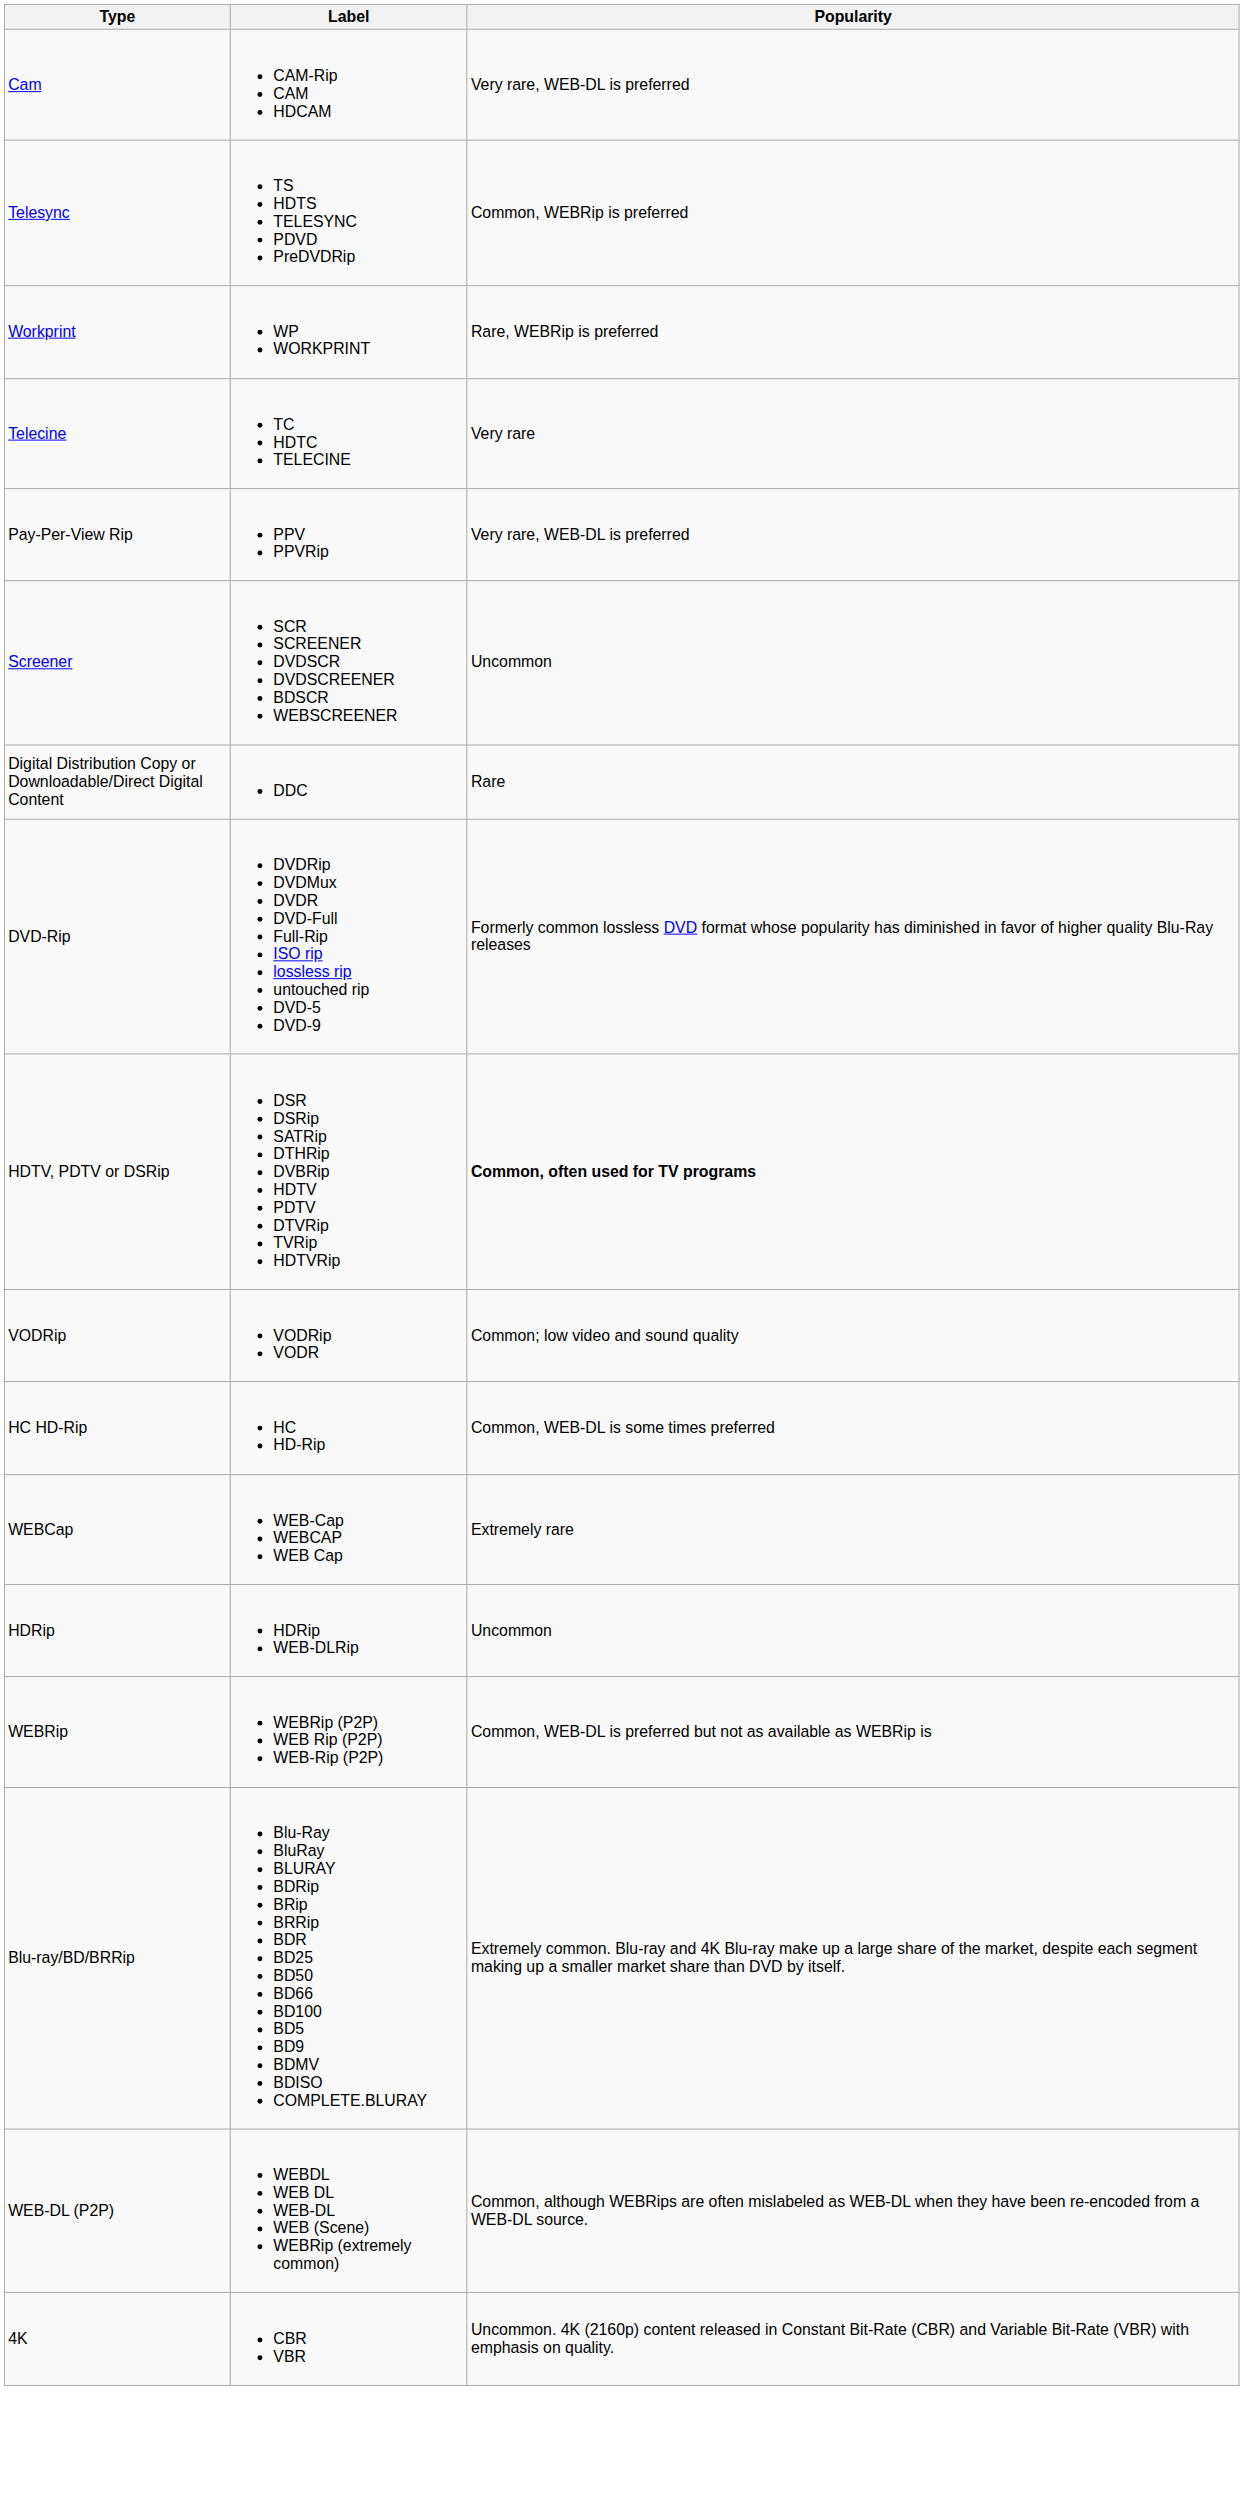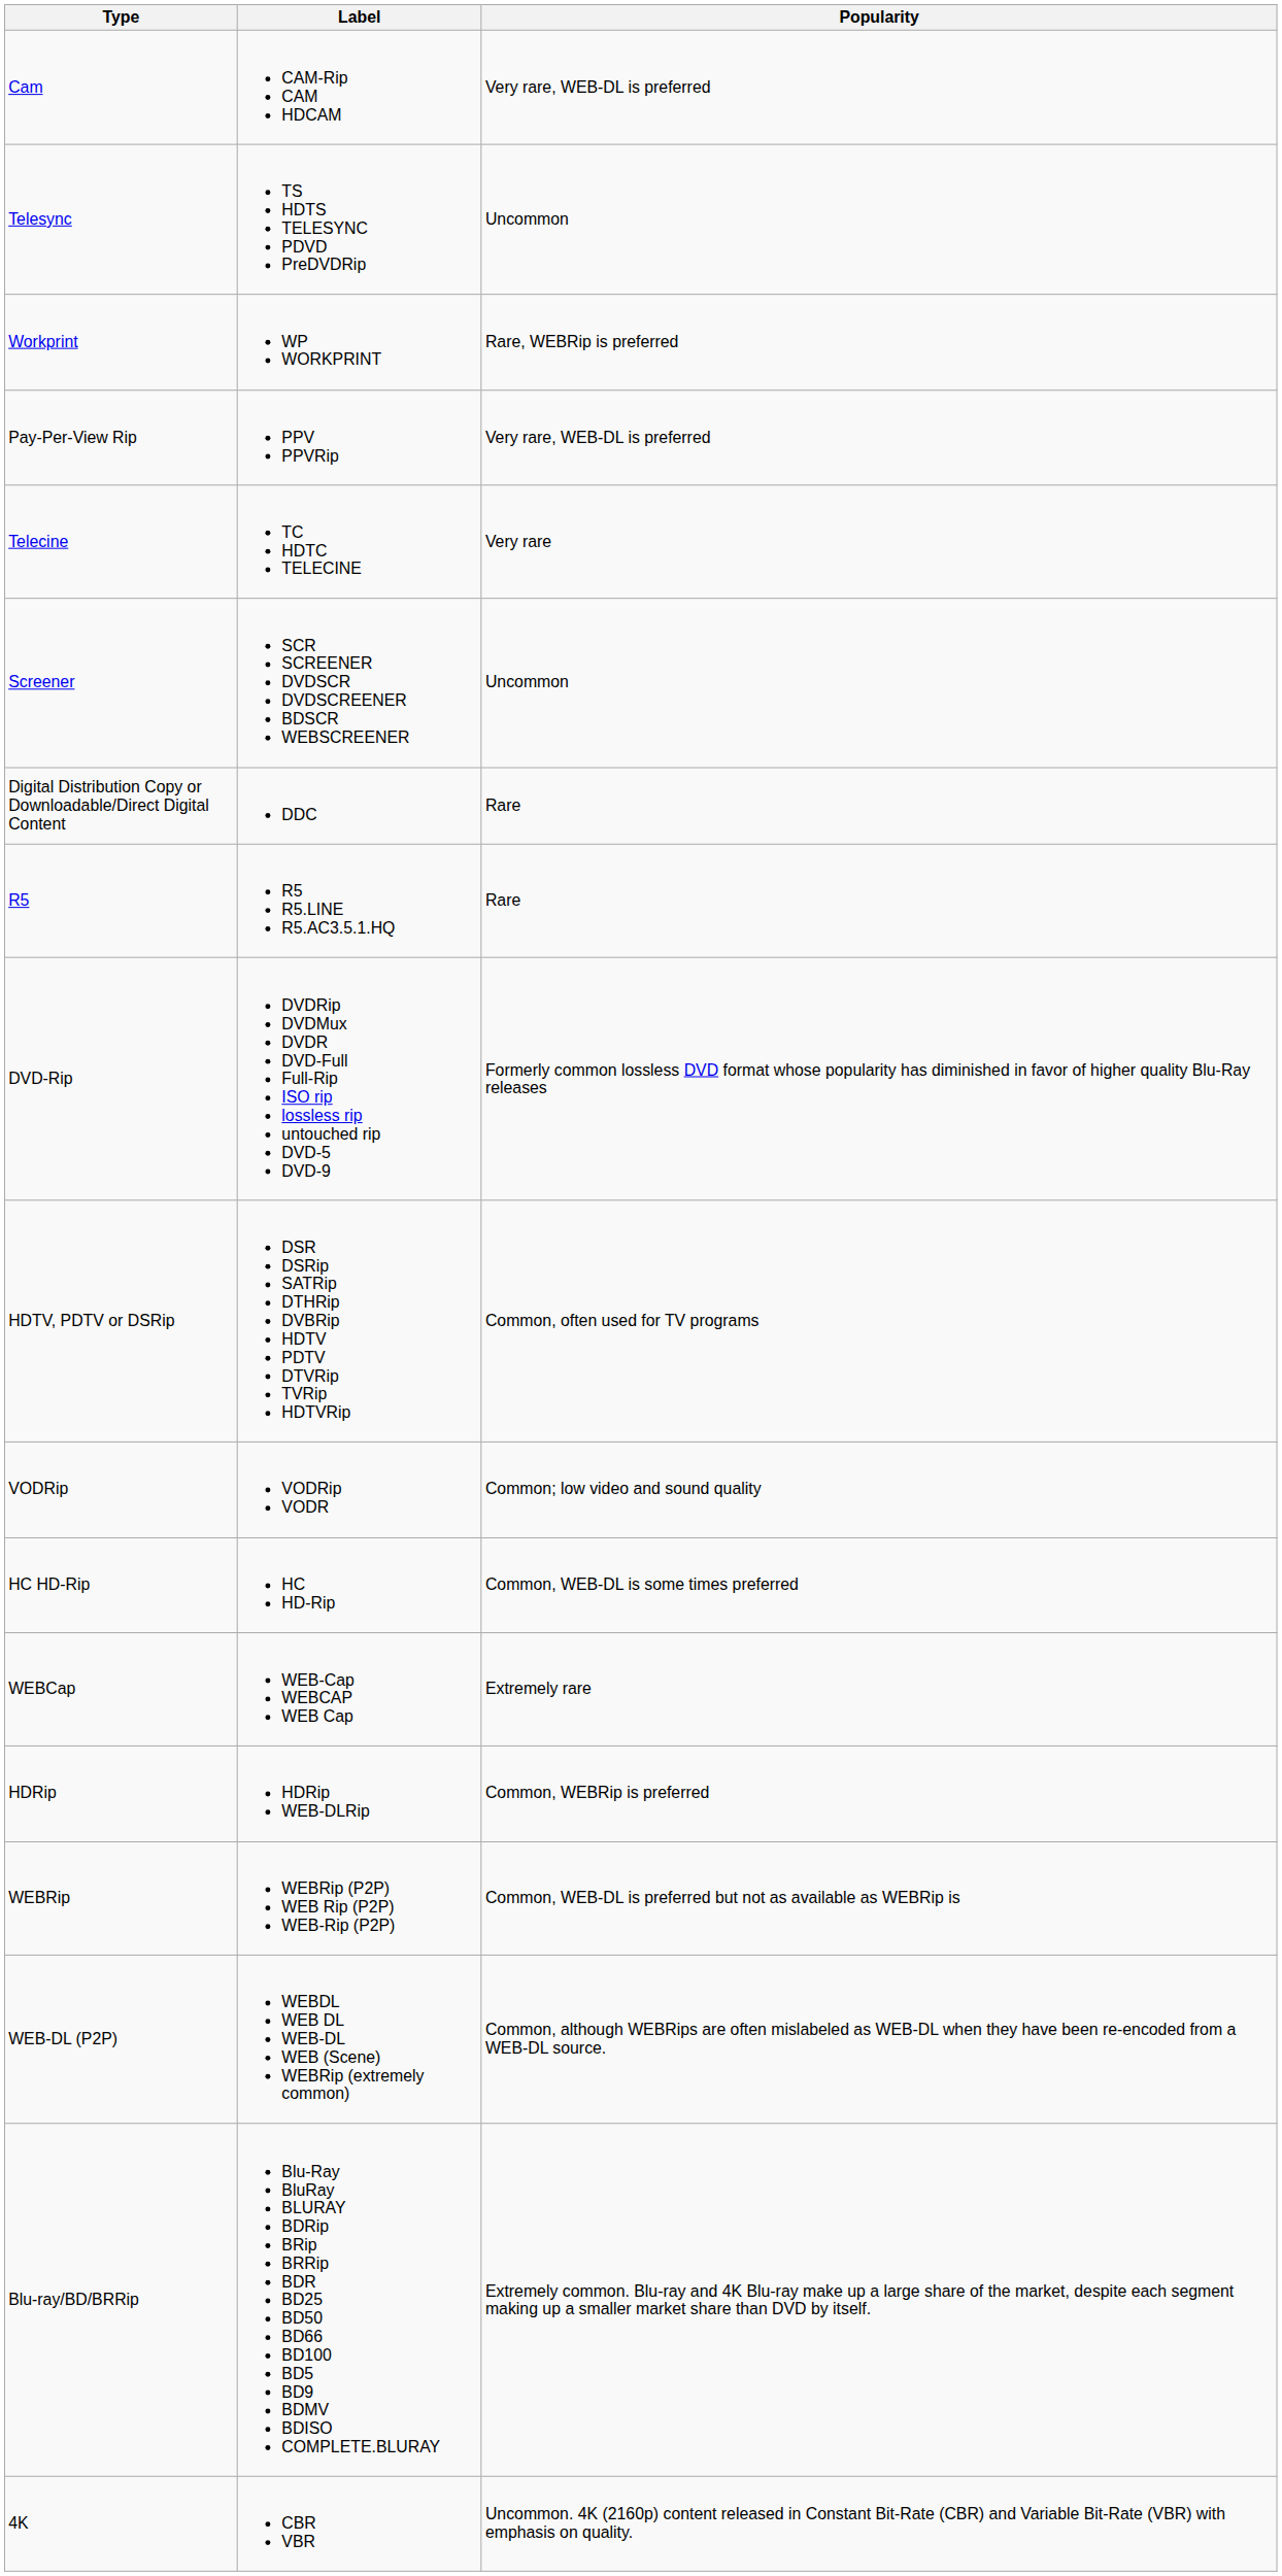Telesync | Popularity: Common, WEBRip is preferred -> Uncommon
rows swapped: Telecine <-> Pay-Per-View Rip
+ row: R5 | R5 R5.LINE R5.AC3.5.1.HQ | Rare
HDTV, PDTV or DSRip | Popularity: bold -> normal
HDRip | Popularity: Uncommon -> Common, WEBRip is preferred
rows swapped: WEB-DL (P2P) <-> Blu-ray/BD/BRRip
